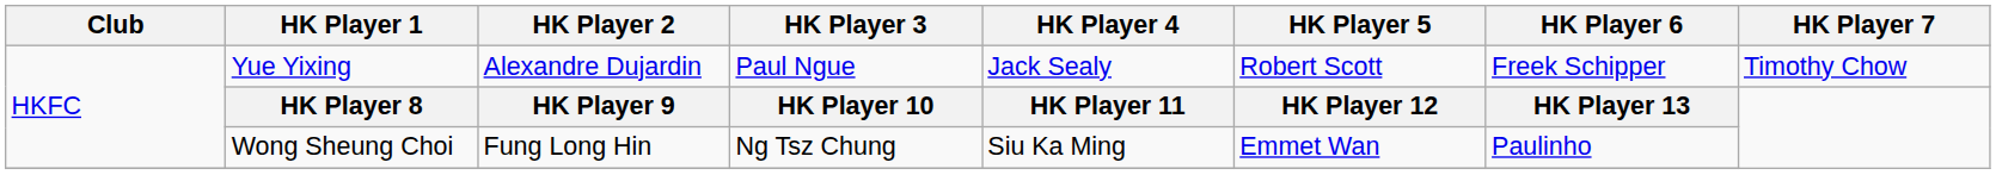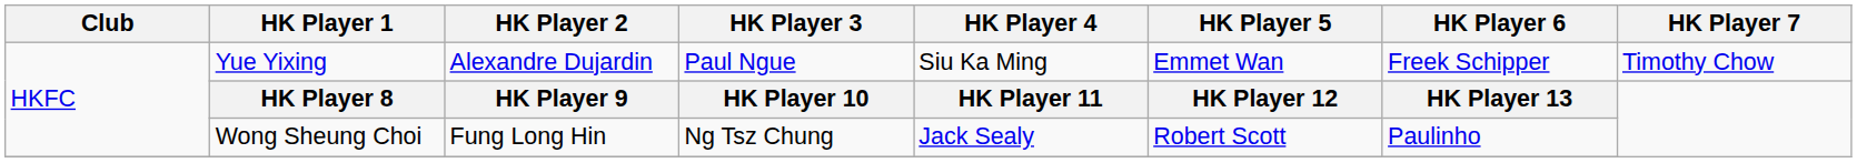Yue Yixing | HK Player 4: Jack Sealy -> Siu Ka Ming
Yue Yixing | HK Player 5: Robert Scott -> Emmet Wan
Wong Sheung Choi | HK Player 4: Siu Ka Ming -> Jack Sealy
Wong Sheung Choi | HK Player 5: Emmet Wan -> Robert Scott
